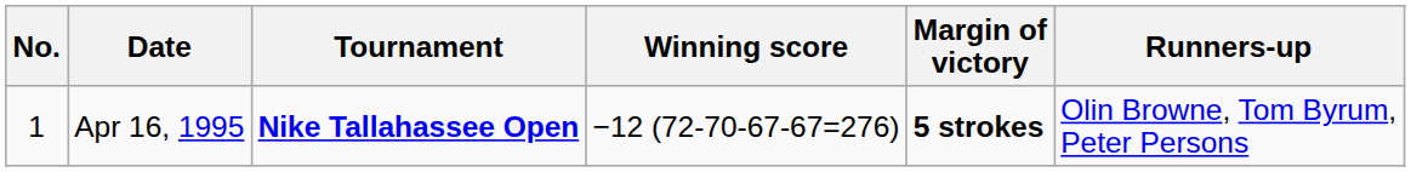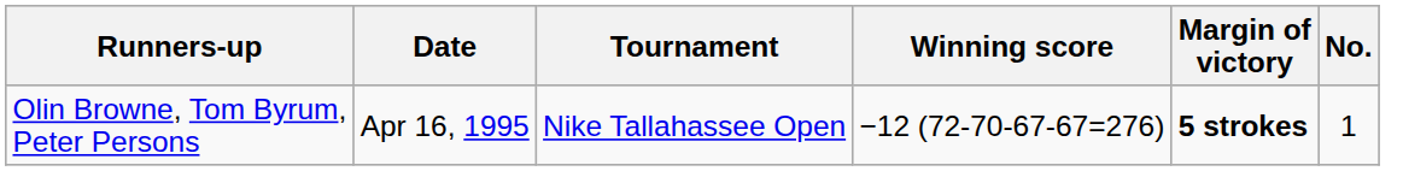columns swapped: No. <-> Runners-up
Apr 16, 1995 | Tournament: bold -> normal
